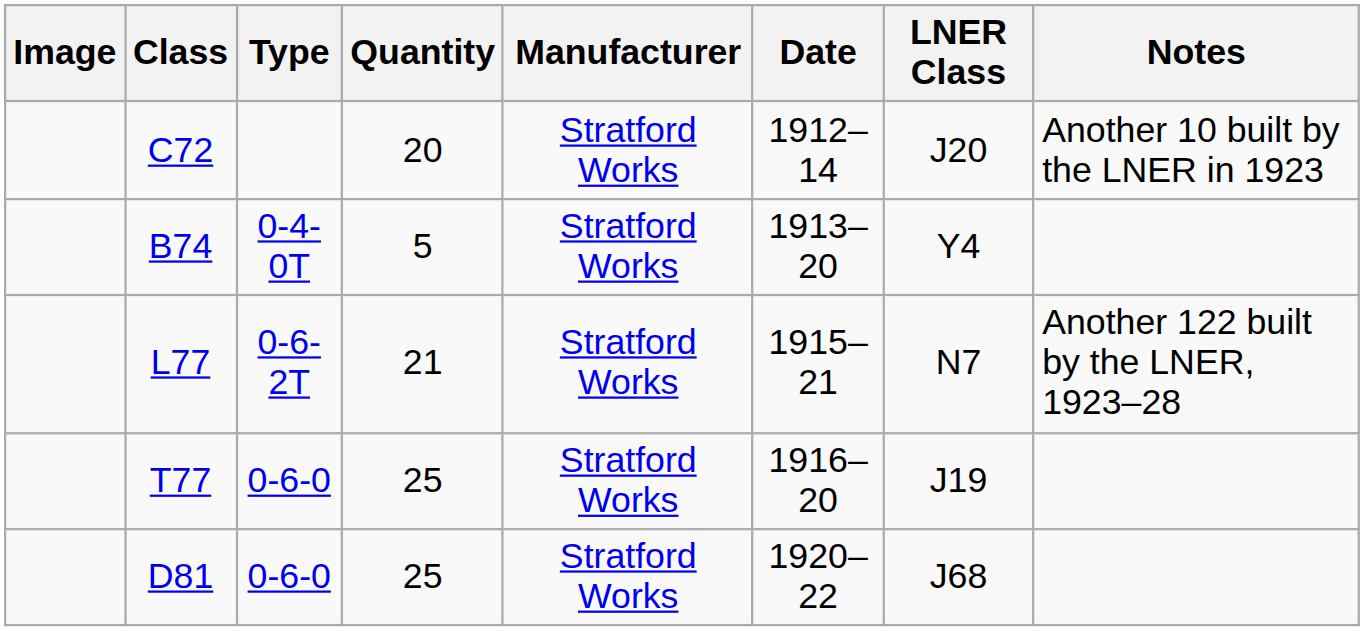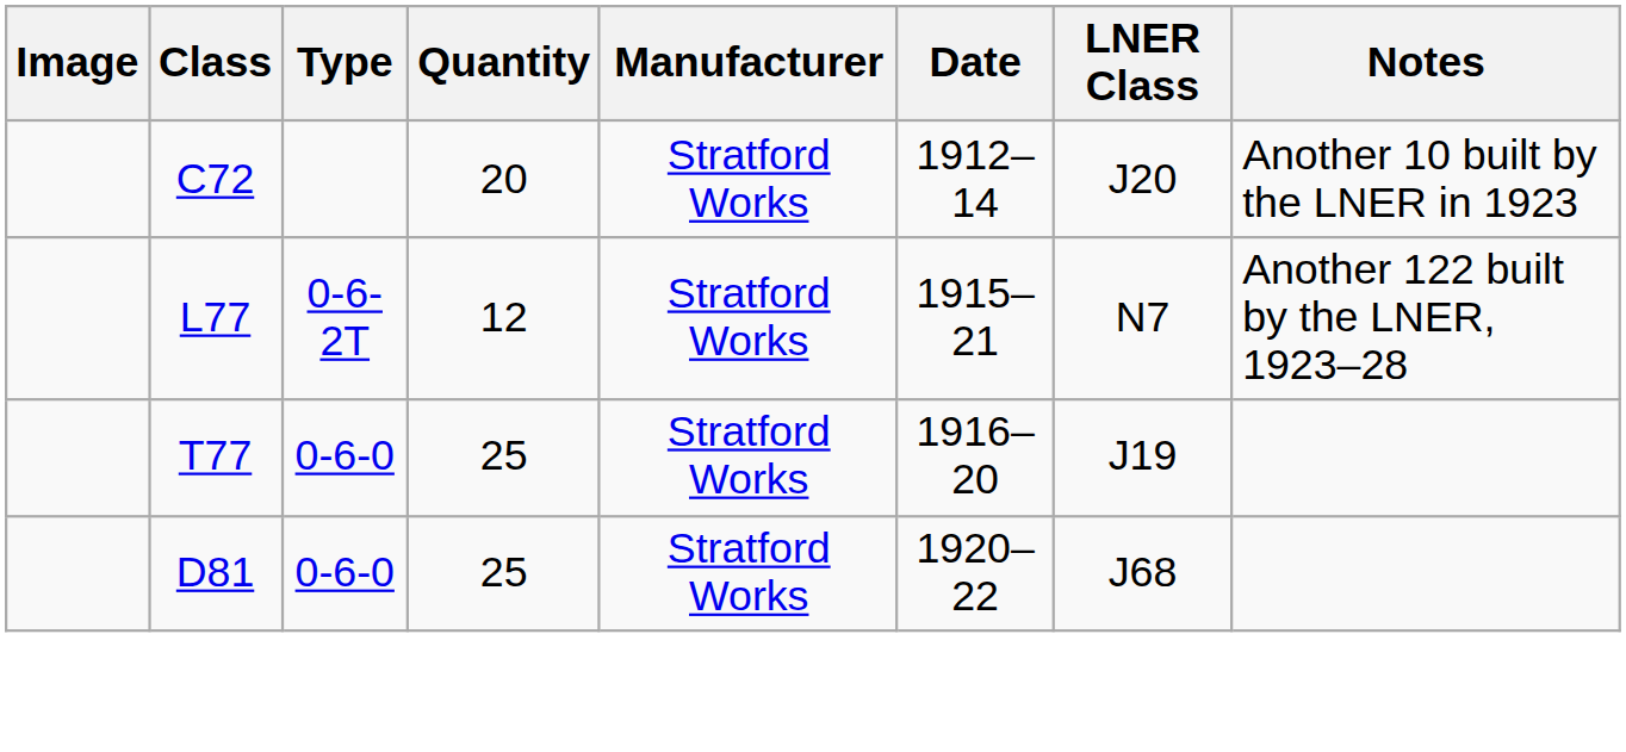- row: B74 | 0-4-0T | 5 | Stratford Works | 1913–20 | Y4
L77 | Quantity: 21 -> 12
